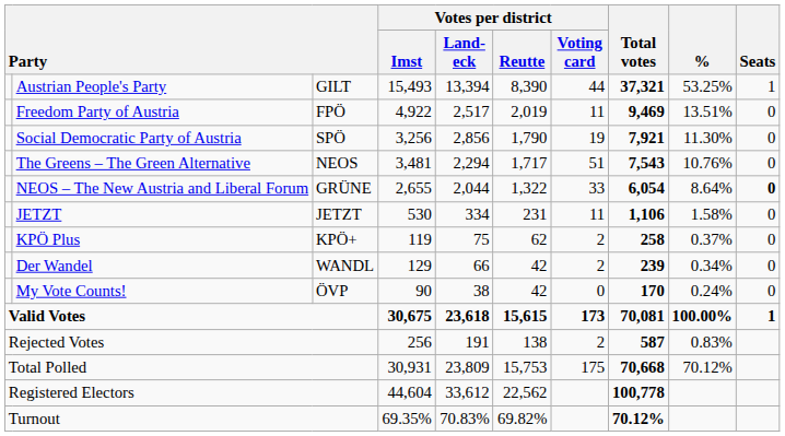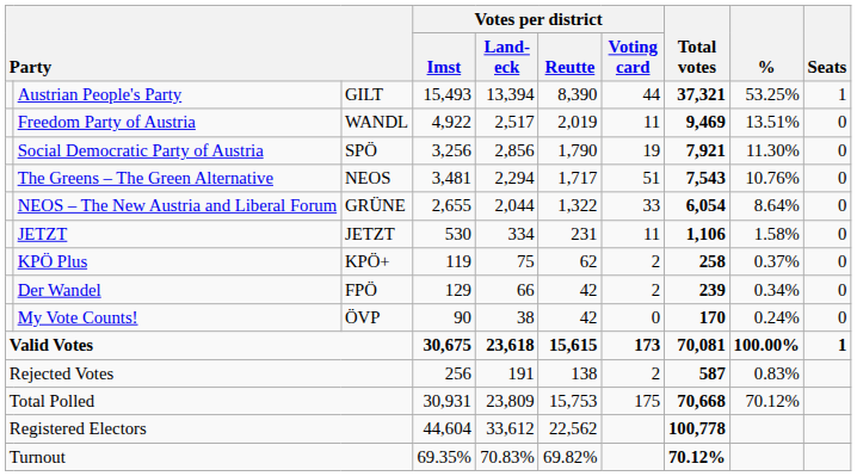Freedom Party of Austria | column 3: FPÖ -> WANDL
NEOS – The New Austria and Liberal Forum | Seats: bold -> normal
Der Wandel | column 3: WANDL -> FPÖ
